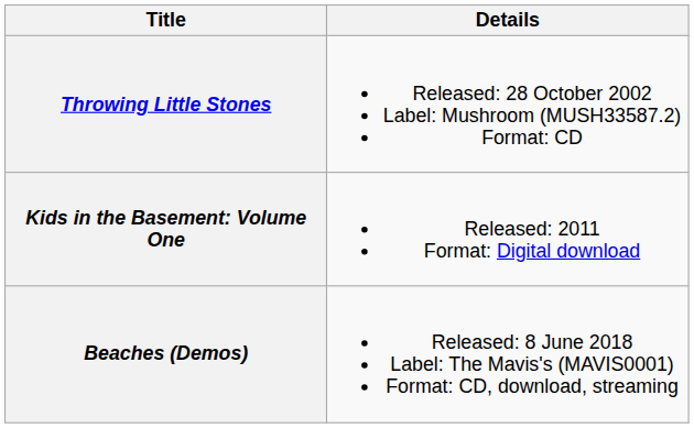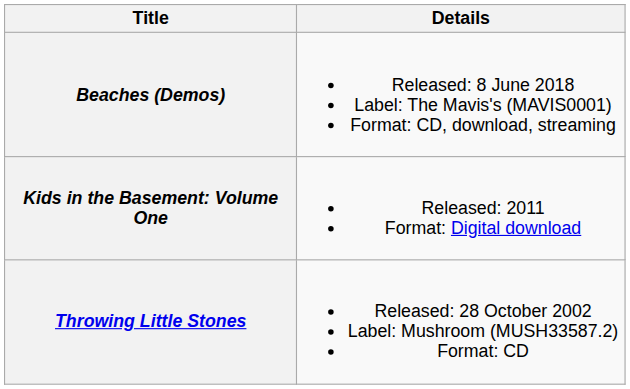rows swapped: Throwing Little Stones <-> Beaches (Demos)
